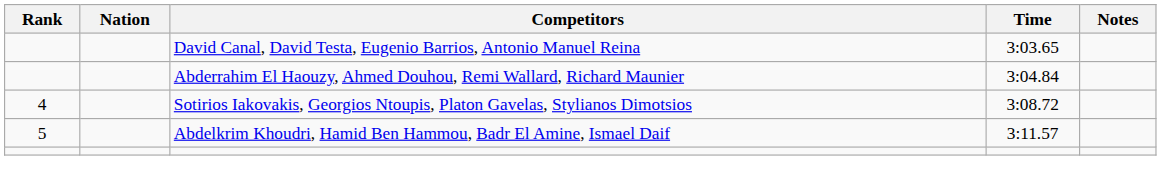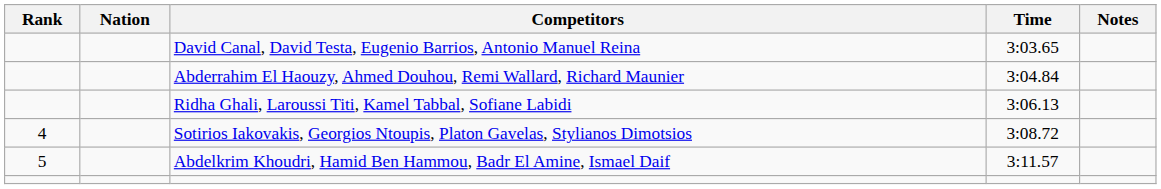+ row: Ridha Ghali, Laroussi Titi, Kamel Tabbal, Sofiane Labidi | 3:06.13
